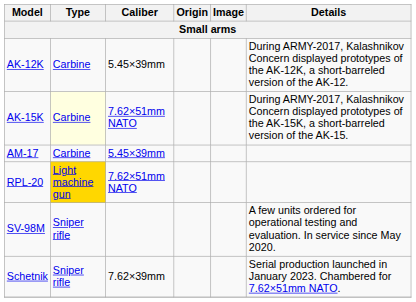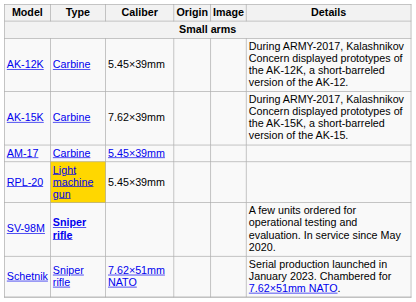AK-15K | Type: lightyellow background -> no background
AK-15K | Caliber: 7.62×51mm NATO -> 7.62×39mm
RPL-20 | Caliber: 7.62×51mm NATO -> 5.45×39mm
SV-98M | Type: normal -> bold
Schetnik | Caliber: 7.62×39mm -> 7.62×51mm NATO
